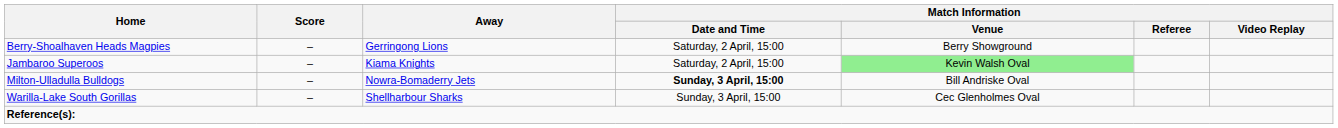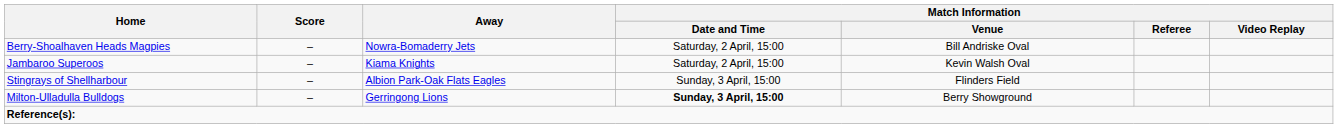Berry-Shoalhaven Heads Magpies | Away: Gerringong Lions -> Nowra-Bomaderry Jets
Berry-Shoalhaven Heads Magpies | Match Information / Venue: Berry Showground -> Bill Andriske Oval
Jambaroo Superoos | Match Information / Venue: lightgreen background -> no background
+ row: Stingrays of Shellharbour | – | Albion Park-Oak Flats Eagles | Sunday, 3 April, 15:00 | Flinders Field
Milton-Ulladulla Bulldogs | Away: Nowra-Bomaderry Jets -> Gerringong Lions
Milton-Ulladulla Bulldogs | Match Information / Venue: Bill Andriske Oval -> Berry Showground
- row: Warilla-Lake South Gorillas | – | Shellharbour Sharks | Sunday, 3 April, 15:00 | Cec Glenholmes Oval
